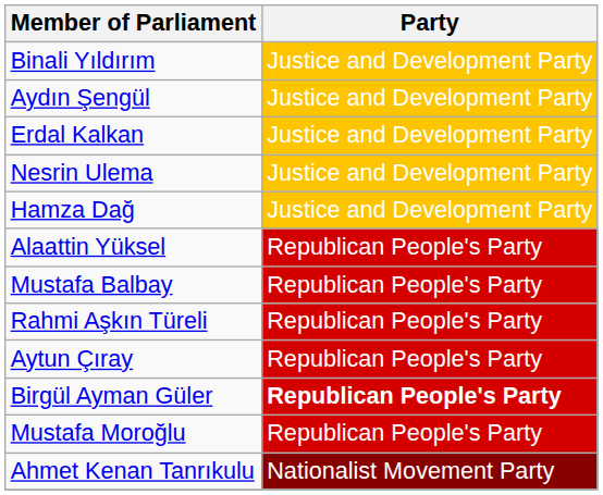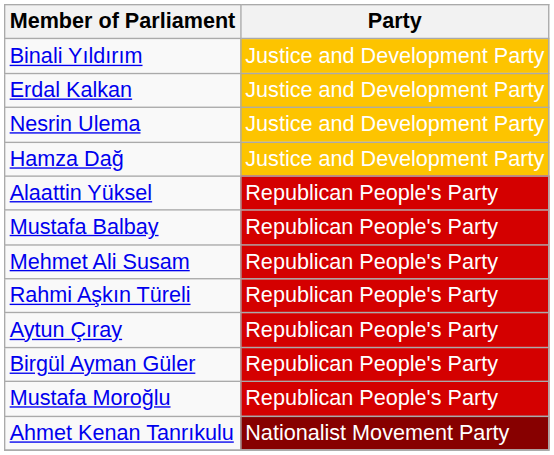- row: Aydın Şengül | Justice and Development Party
+ row: Mehmet Ali Susam | Republican People's Party
Birgül Ayman Güler | Party: bold -> normal
